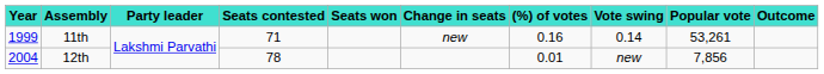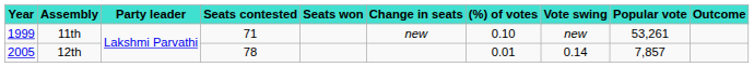11th | (%) of votes: 0.16 -> 0.10
11th | Vote swing: 0.14 -> new
12th | Year: 2004 -> 2005
12th | Vote swing: new -> 0.14
12th | Popular vote: 7,856 -> 7,857
